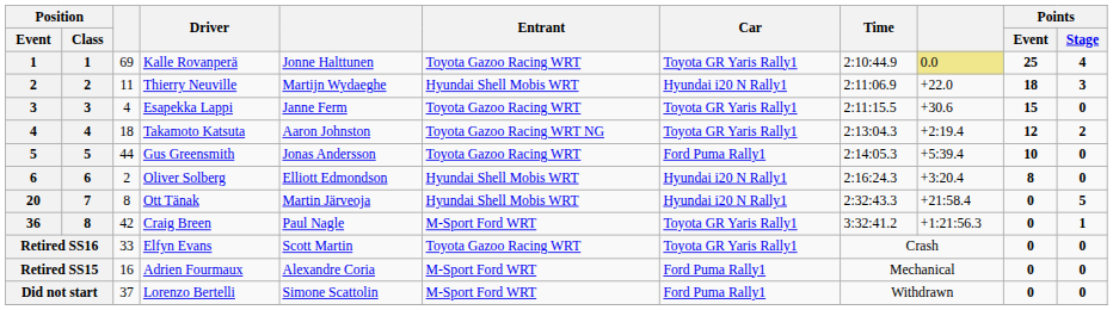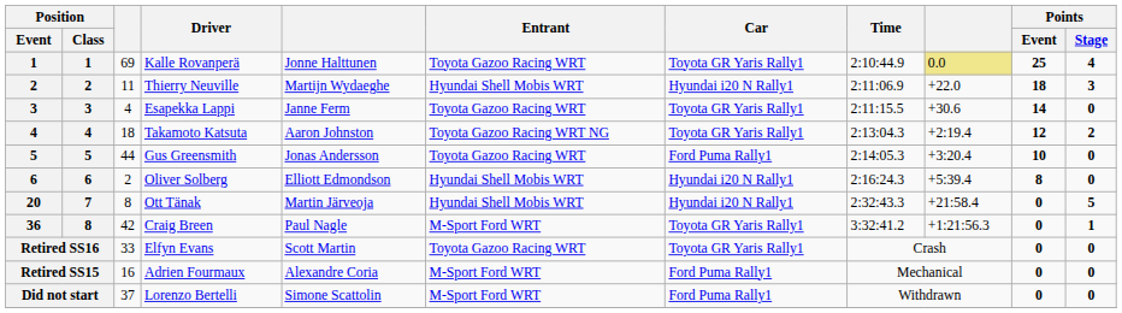Esapekka Lappi | Points / Event: 15 -> 14
Gus Greensmith | column 9: +5:39.4 -> +3:20.4
Oliver Solberg | column 9: +3:20.4 -> +5:39.4
